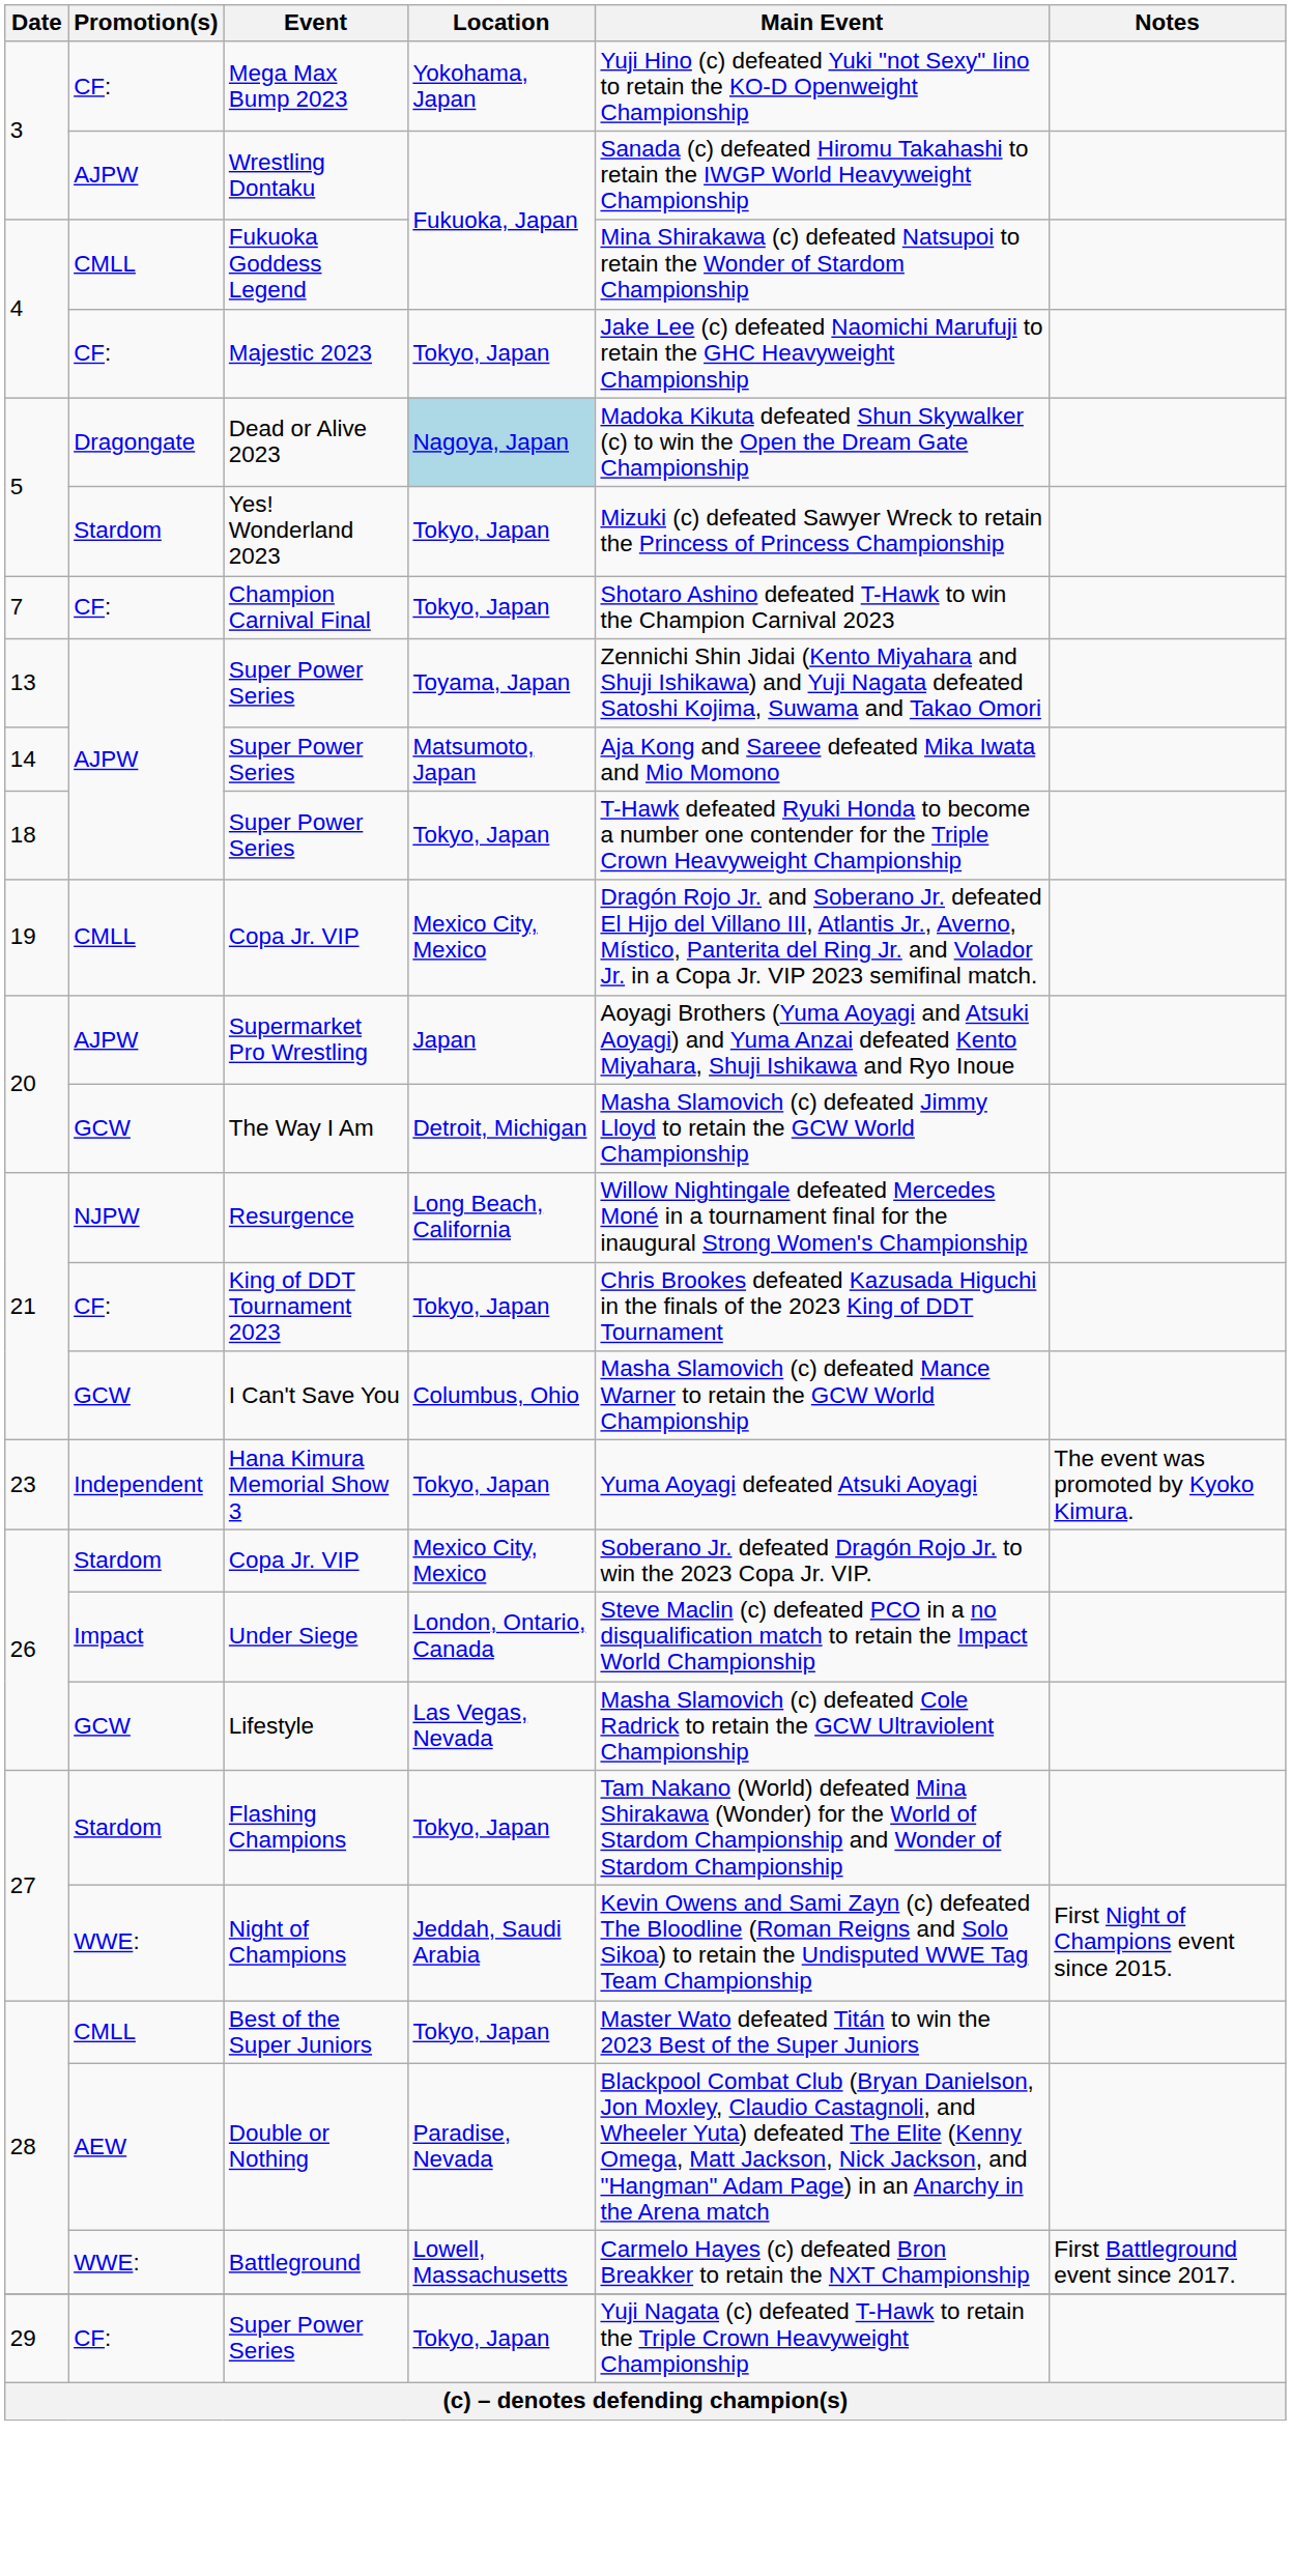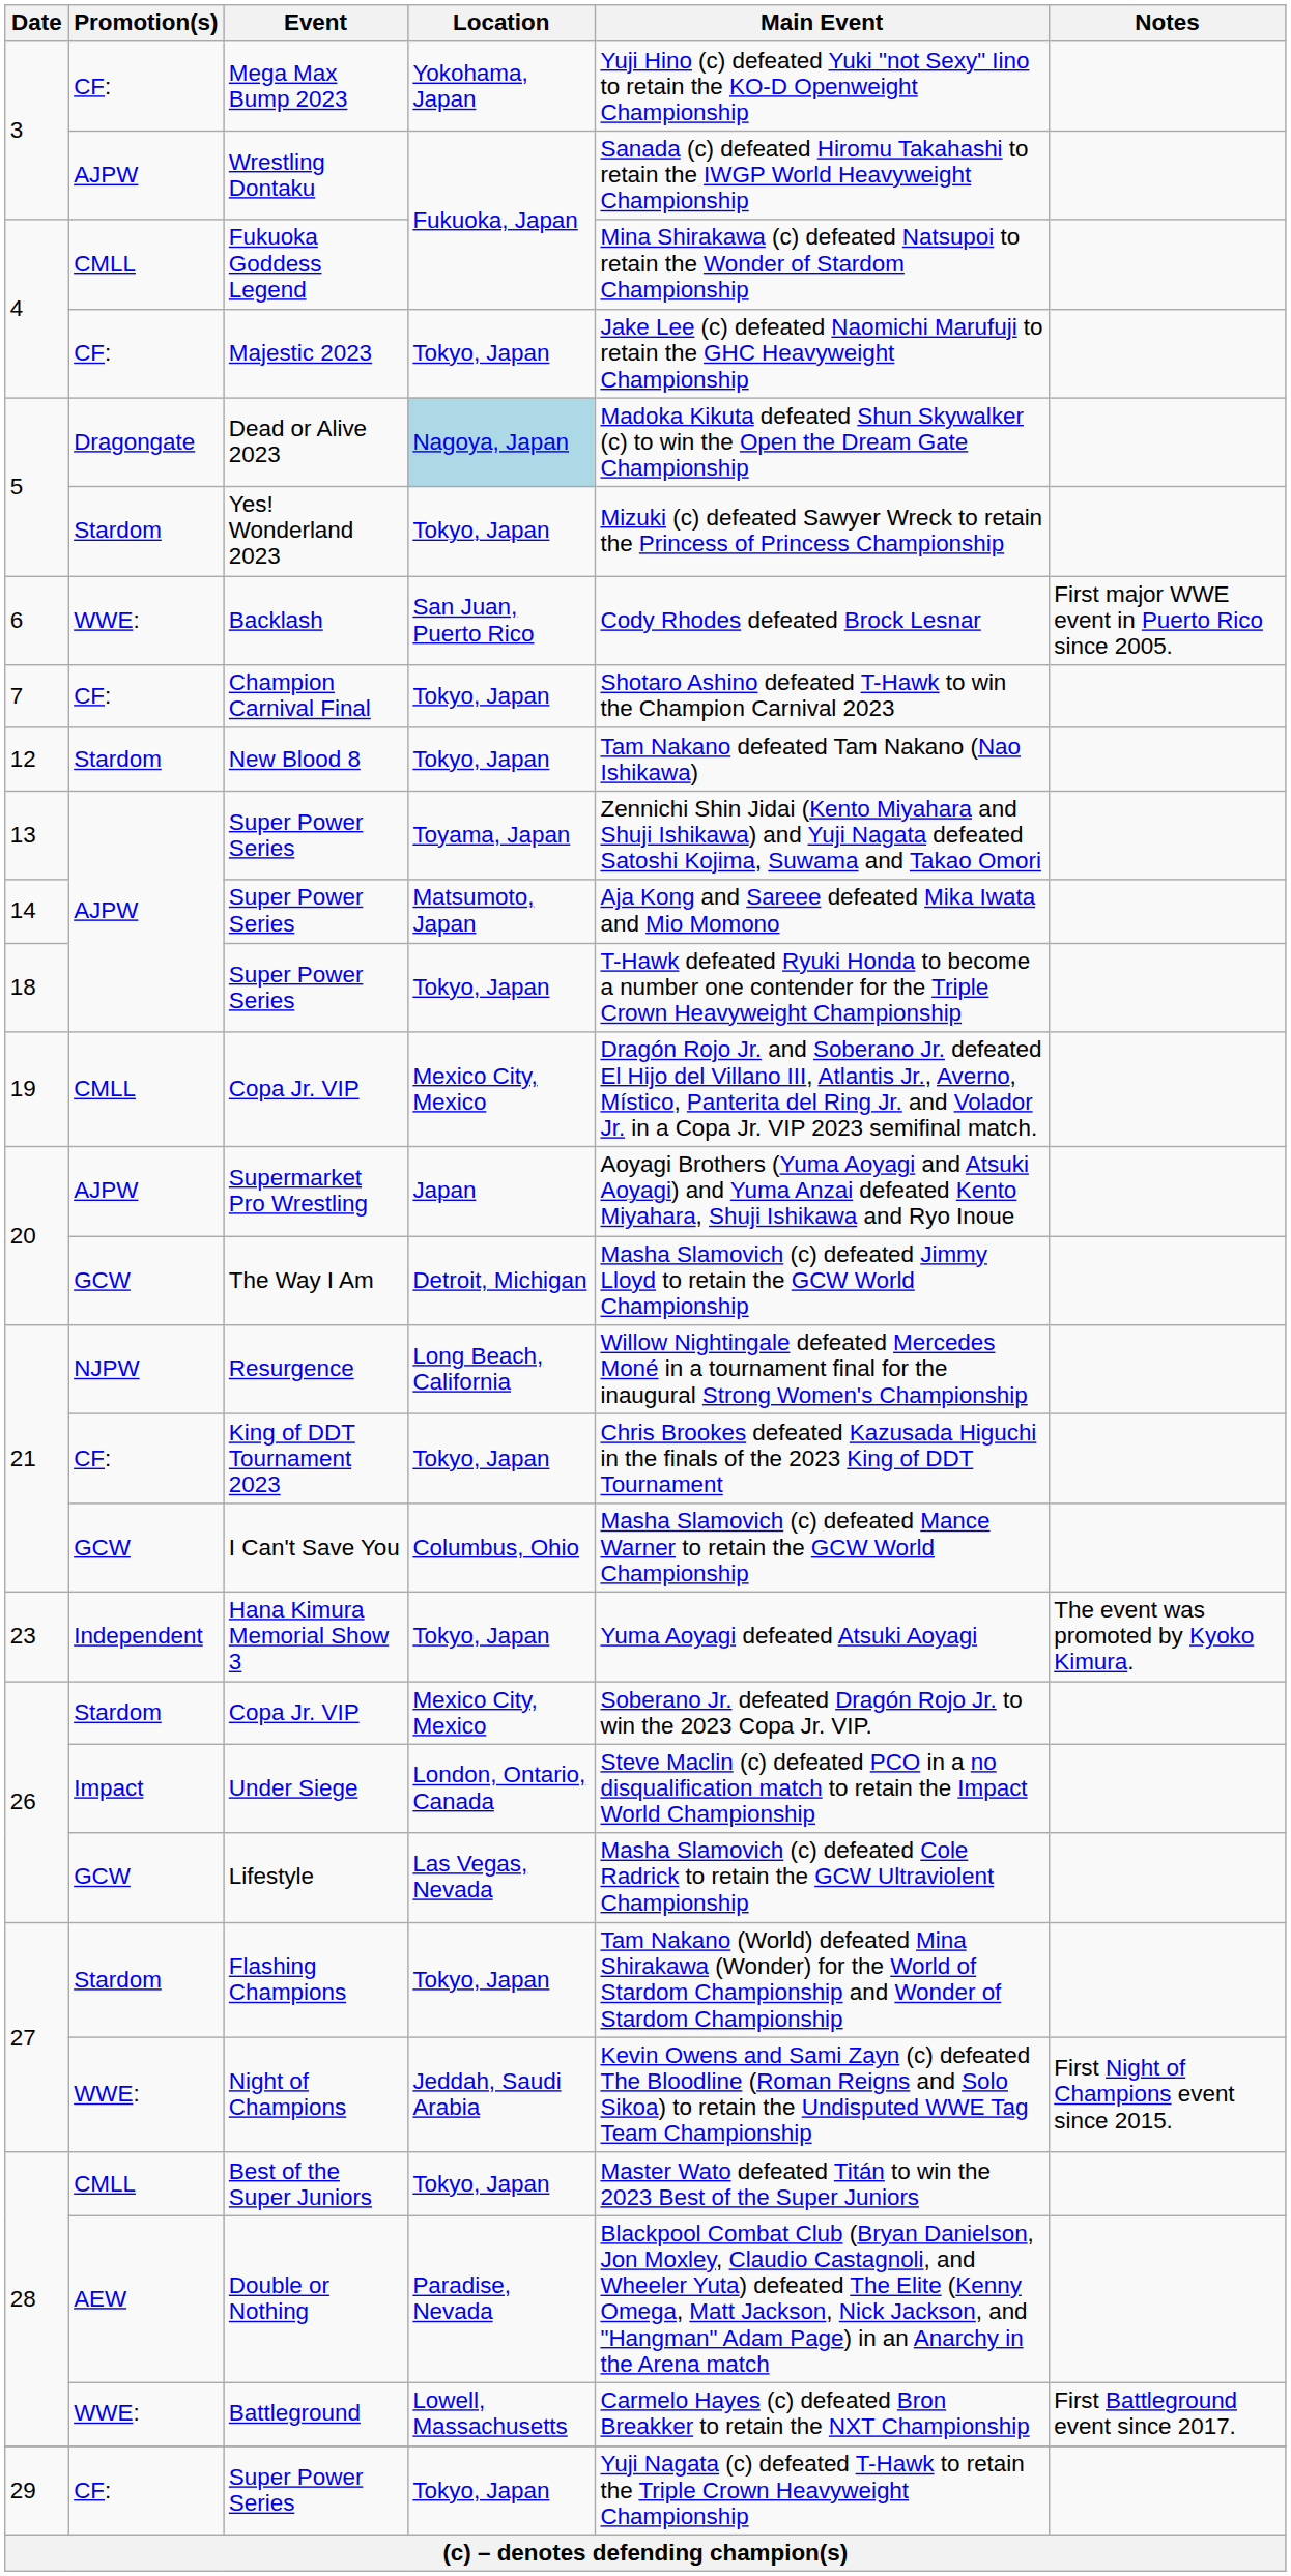+ row: 6 | WWE: | Backlash | San Juan, Puerto Rico | Cody Rhodes defeated Brock Lesnar | First major WWE event in Puerto Rico since 2005.
+ row: 12 | Stardom | New Blood 8 | Tokyo, Japan | Tam Nakano defeated Tam Nakano (Nao Ishikawa)
